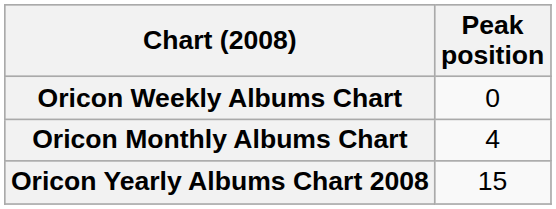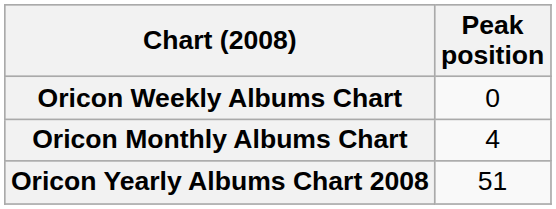Oricon Yearly Albums Chart 2008 | Peak position: 15 -> 51
